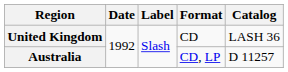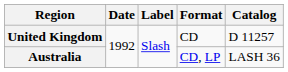United Kingdom | Catalog: LASH 36 -> D 11257
Australia | Catalog: D 11257 -> LASH 36
